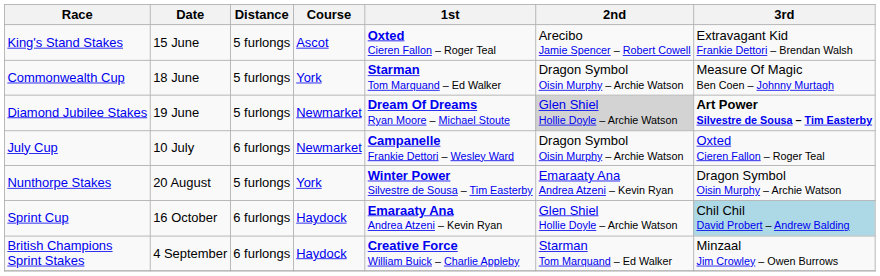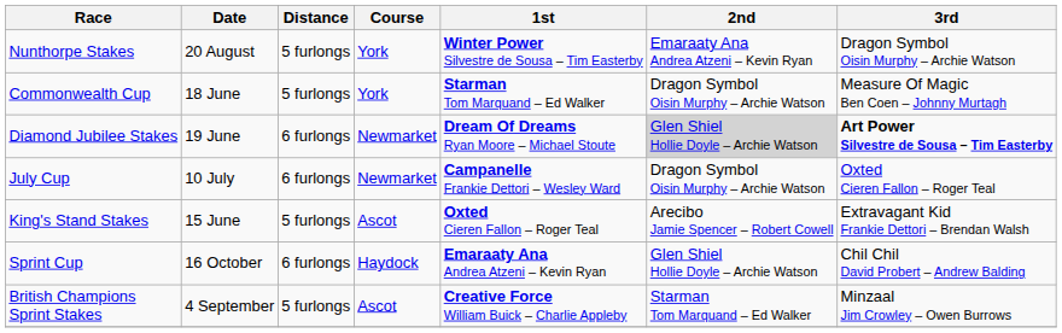rows swapped: King's Stand Stakes <-> Nunthorpe Stakes
Diamond Jubilee Stakes | Distance: 5 furlongs -> 6 furlongs
Sprint Cup | 3rd: lightblue background -> no background
British Champions Sprint Stakes | Distance: 6 furlongs -> 5 furlongs
British Champions Sprint Stakes | Course: Haydock -> Ascot
